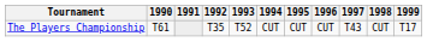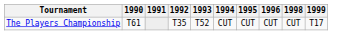- column: 1997 | T43
